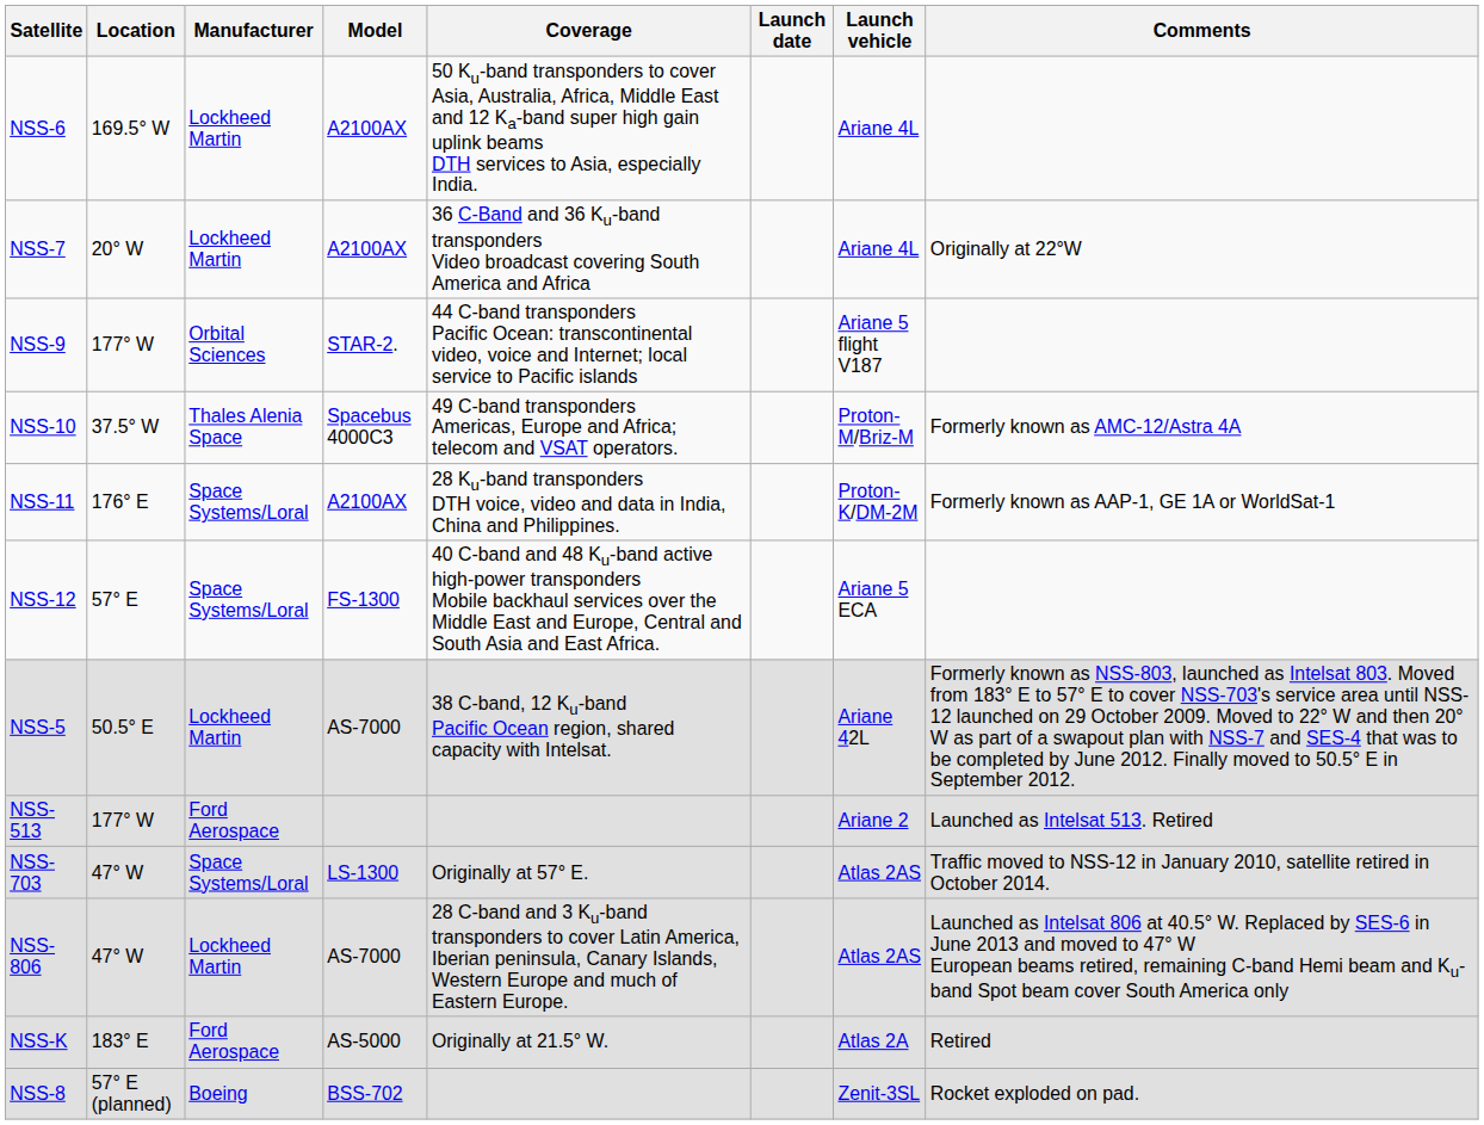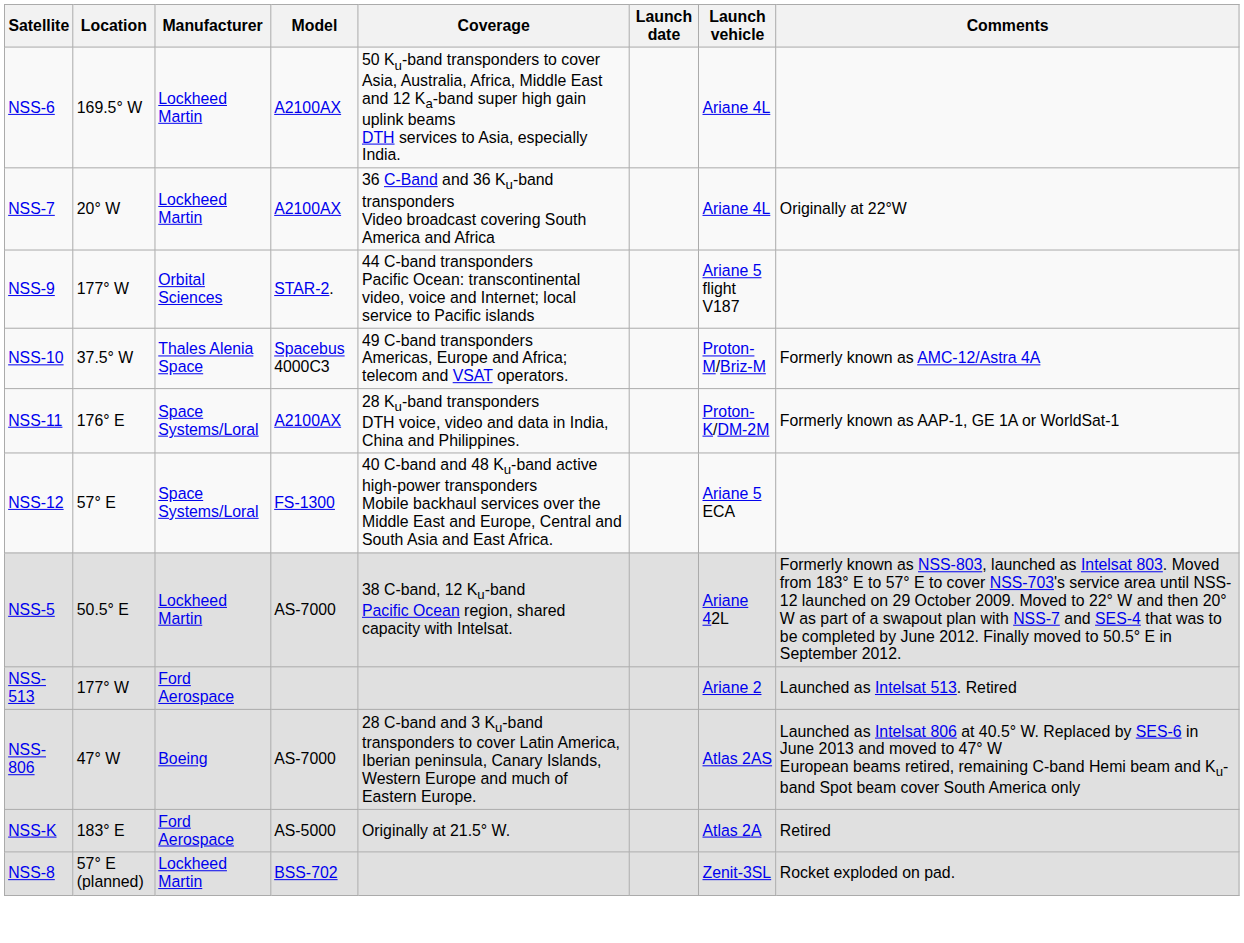- row: NSS-703 | 47° W | Space Systems/Loral | LS-1300 | Originally at 57° E. | Atlas 2AS | Traffic moved to NSS-12 in January 2010, satellite retired in October 2014.
NSS-806 | Manufacturer: Lockheed Martin -> Boeing
NSS-8 | Manufacturer: Boeing -> Lockheed Martin
